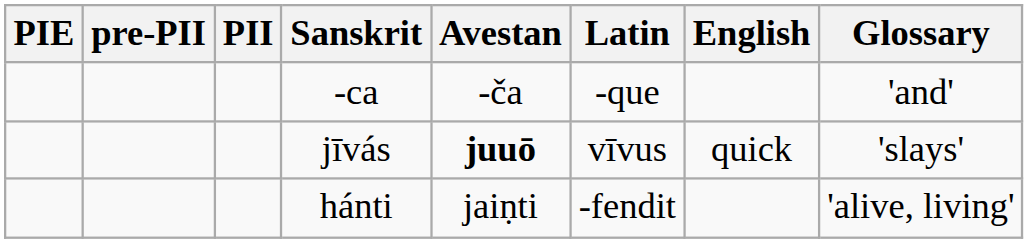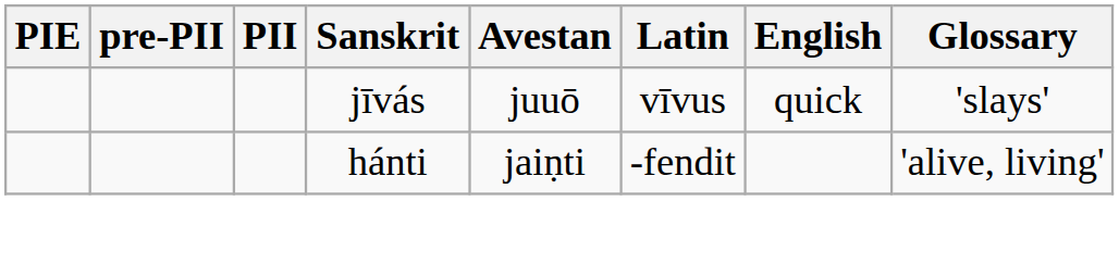- row: -ca | -ča | -que | 'and'
jīvás | Avestan: bold -> normal
